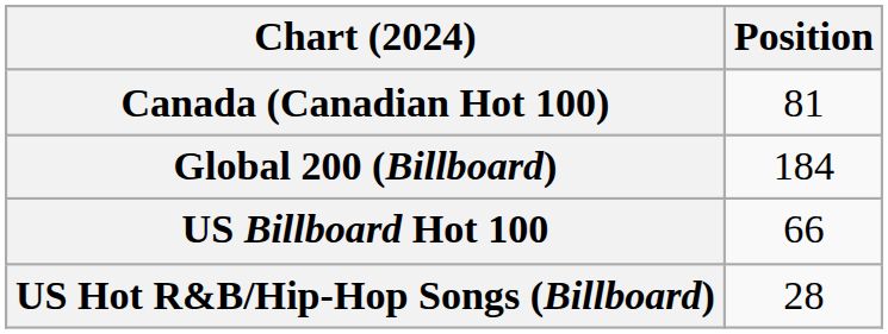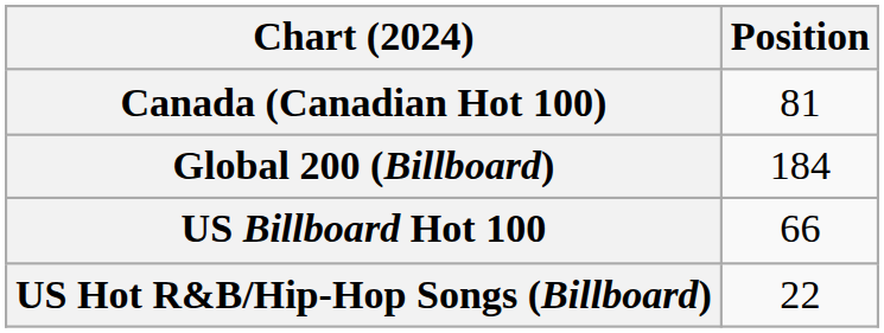US Hot R&B/Hip-Hop Songs (Billboard) | Position: 28 -> 22
